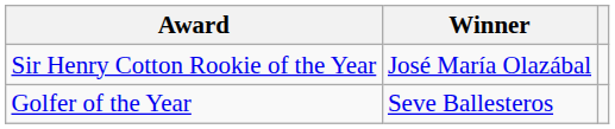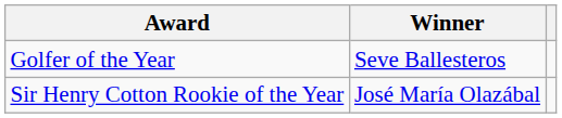rows swapped: Golfer of the Year <-> Sir Henry Cotton Rookie of the Year
